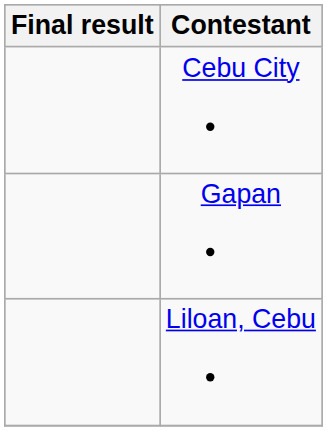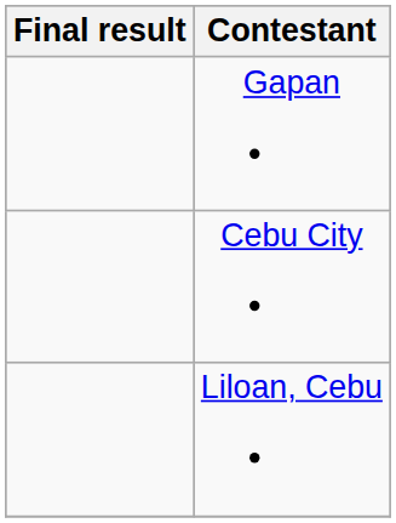rows swapped: Cebu City <-> Gapan
